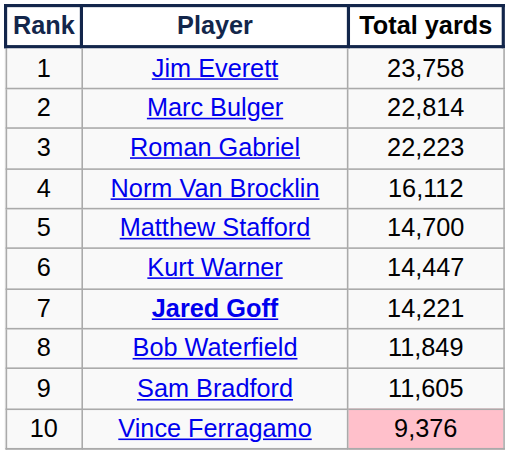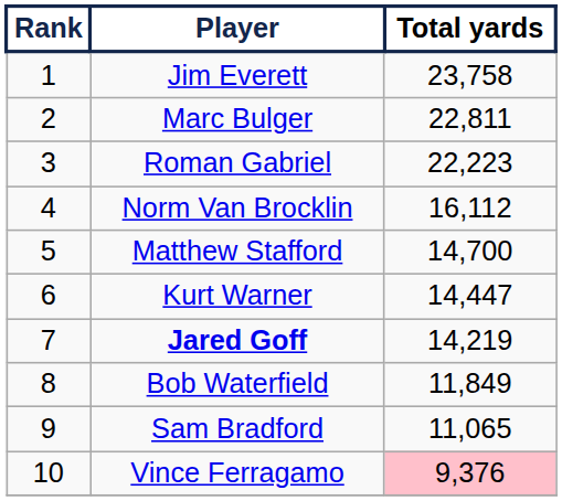Marc Bulger | Total yards: 22,814 -> 22,811
Jared Goff | Total yards: 14,221 -> 14,219
Sam Bradford | Total yards: 11,605 -> 11,065
